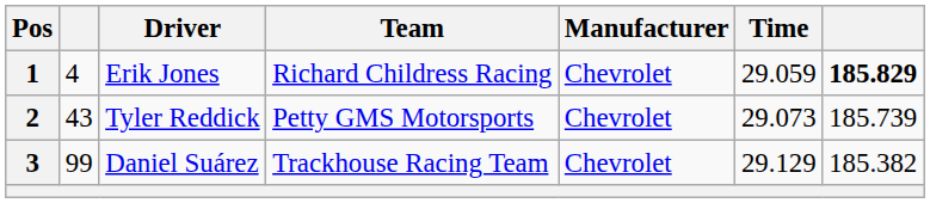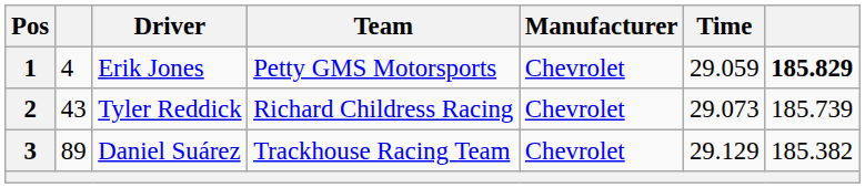1 | Team: Richard Childress Racing -> Petty GMS Motorsports
2 | Team: Petty GMS Motorsports -> Richard Childress Racing
3 | column 2: 99 -> 89
